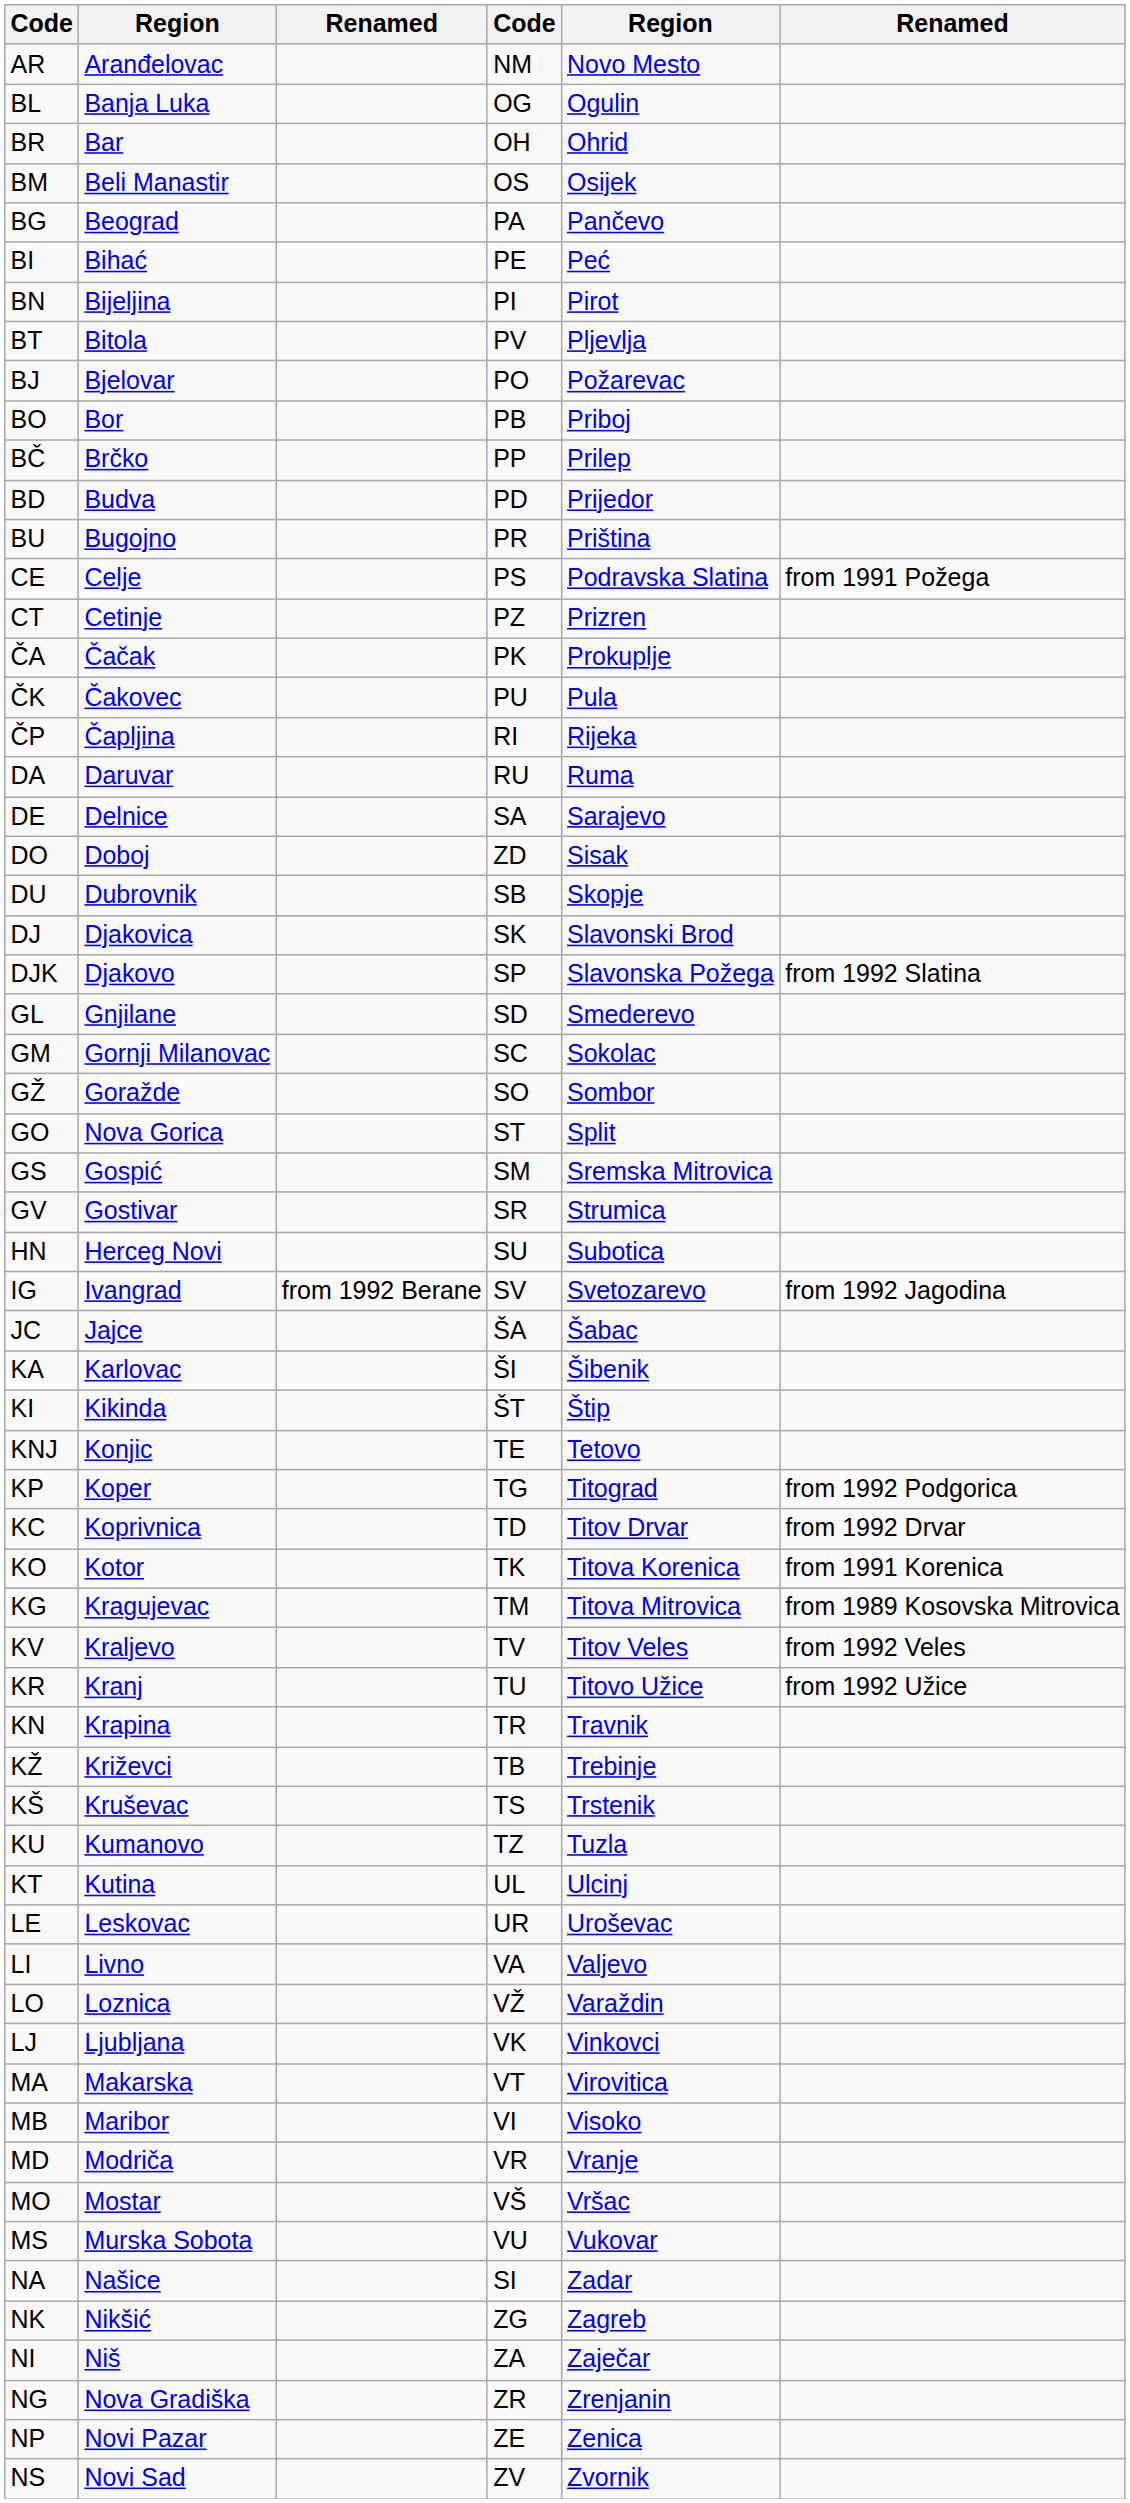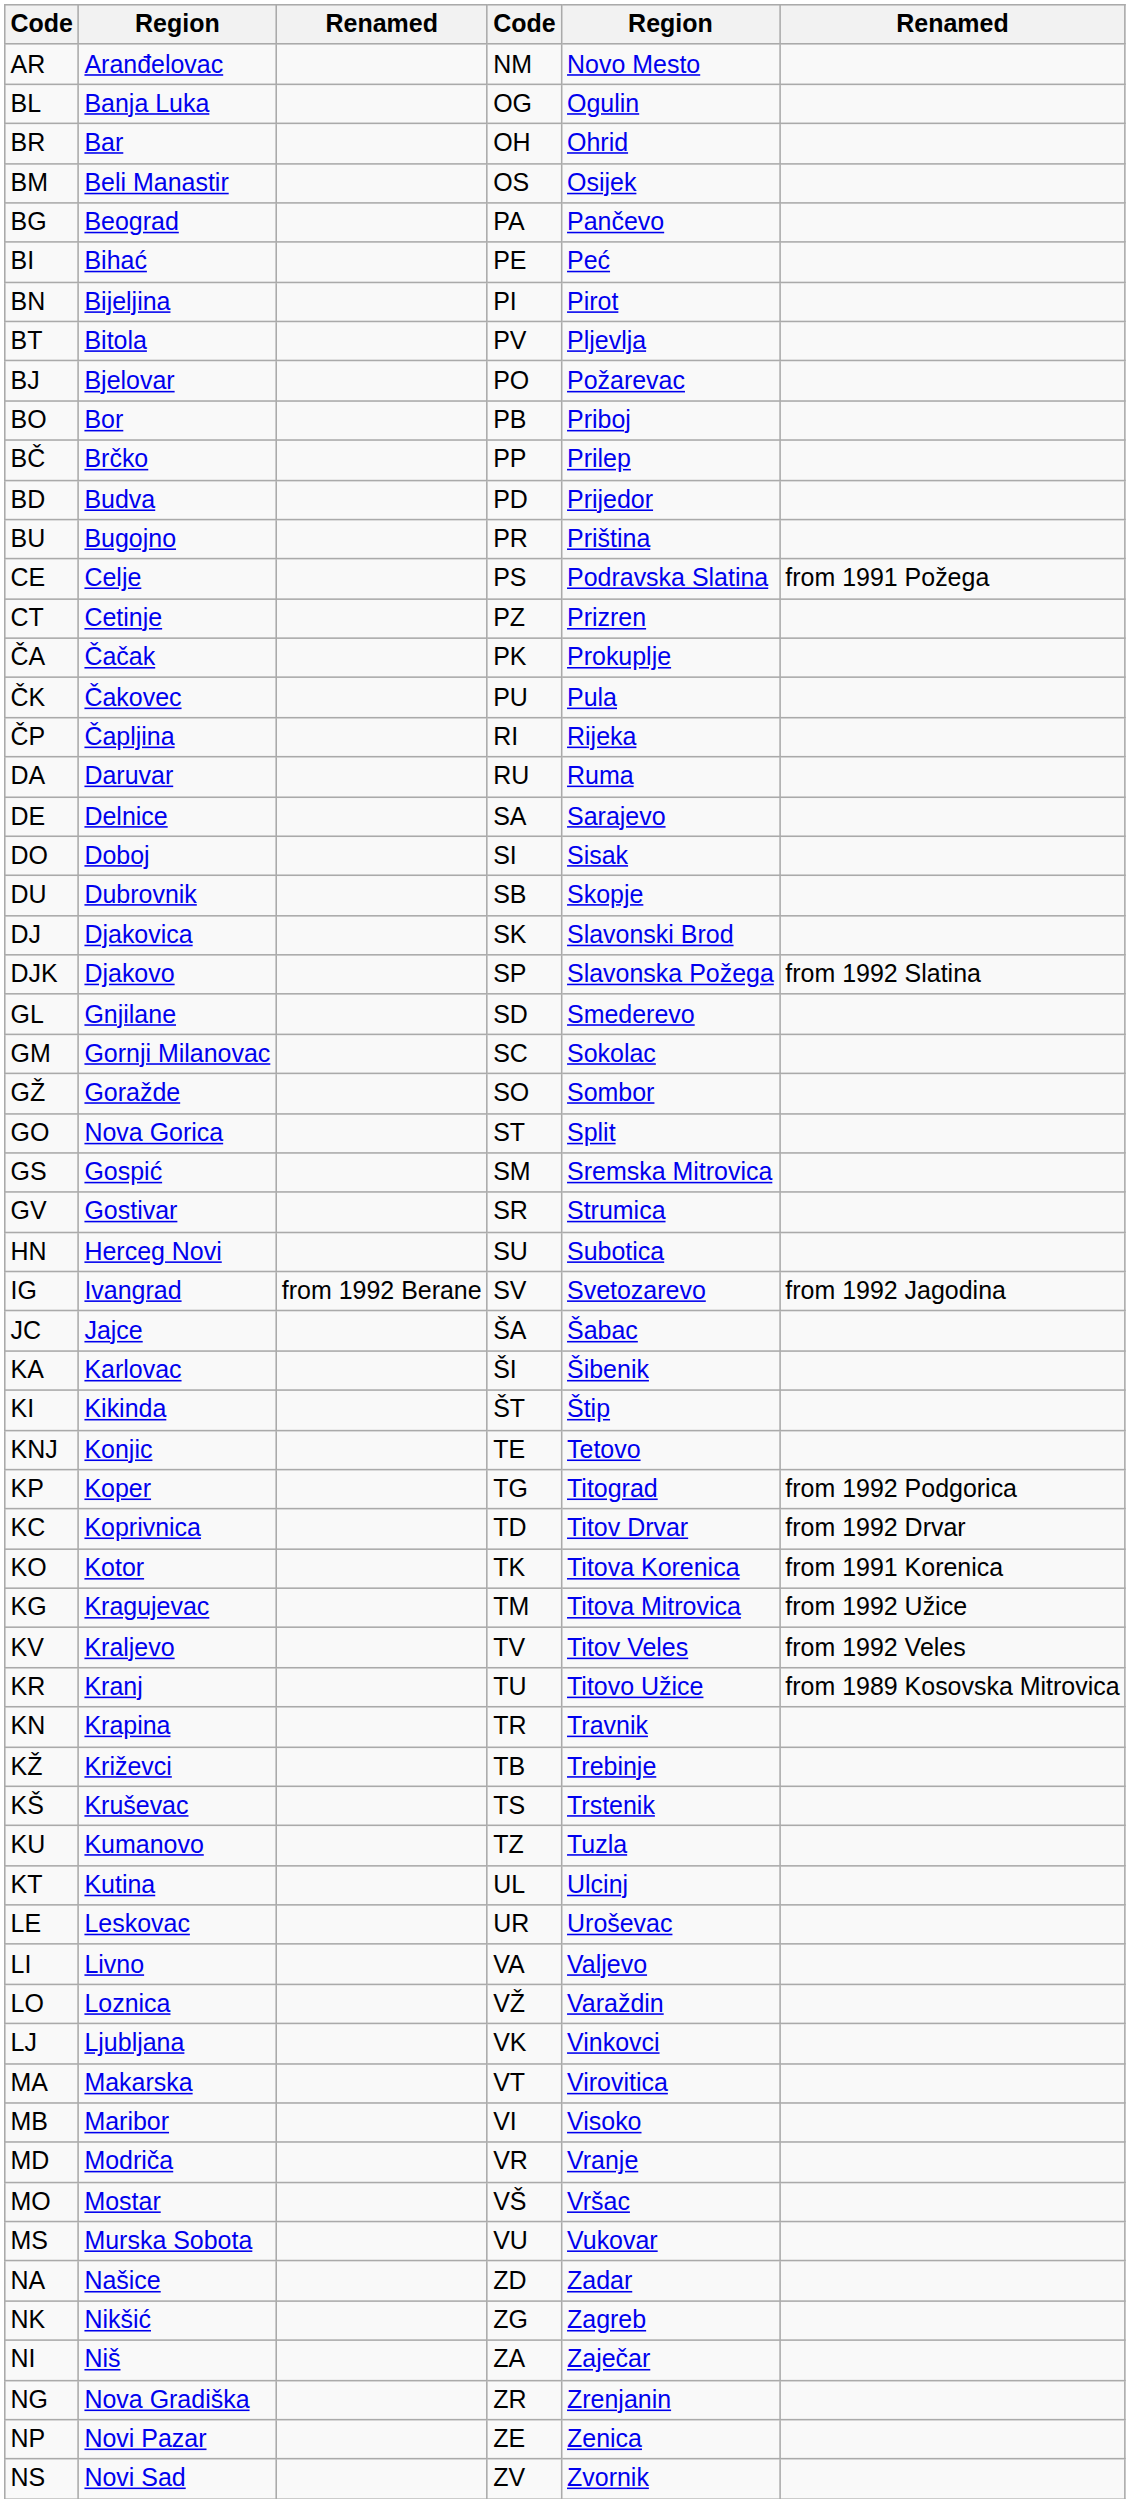DO | column 4: ZD -> SI
KG | column 6: from 1989 Kosovska Mitrovica -> from 1992 Užice
KR | column 6: from 1992 Užice -> from 1989 Kosovska Mitrovica
NA | column 4: SI -> ZD
